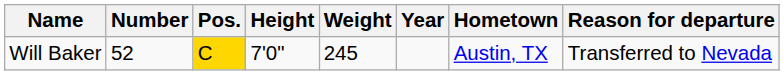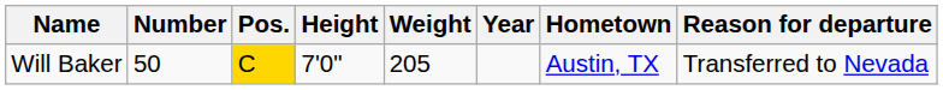Will Baker | Number: 52 -> 50
Will Baker | Weight: 245 -> 205
